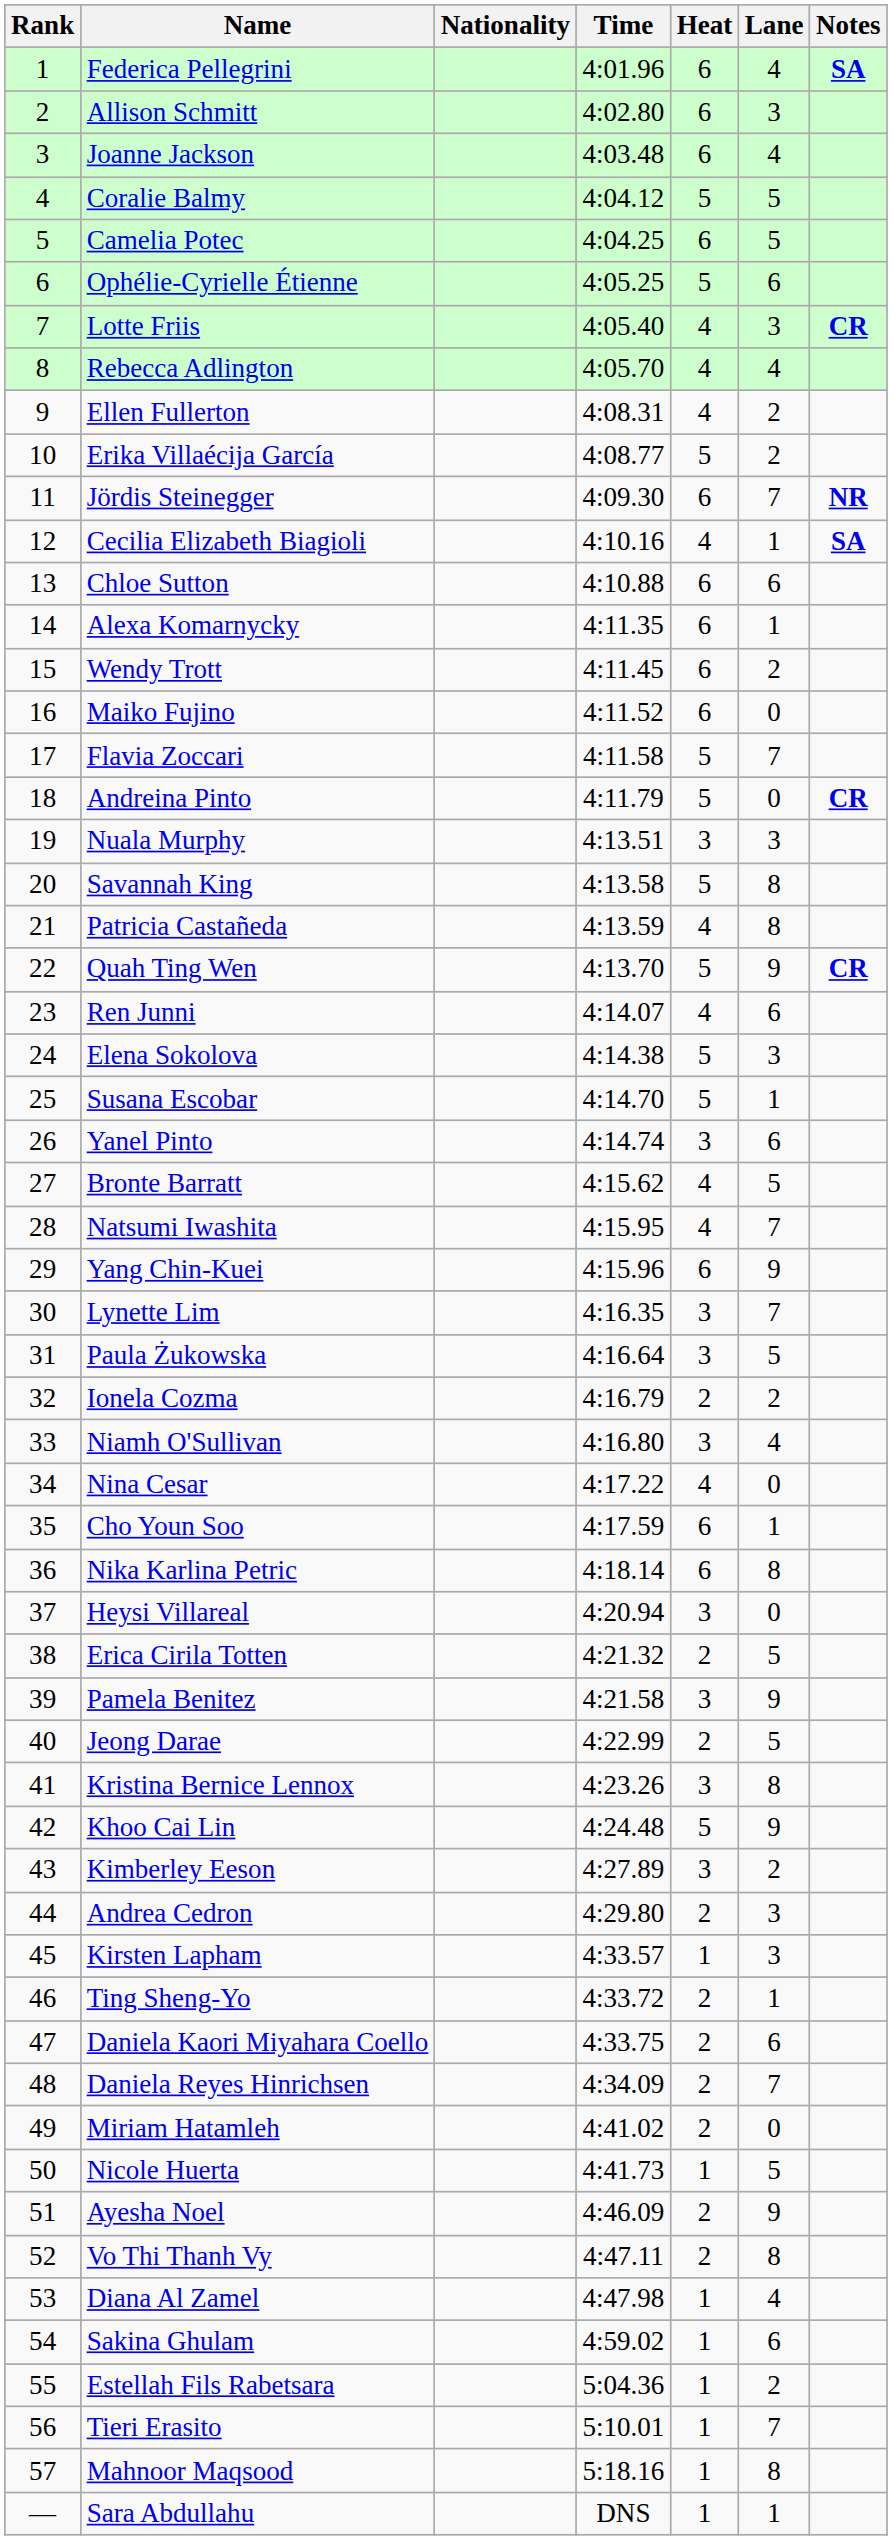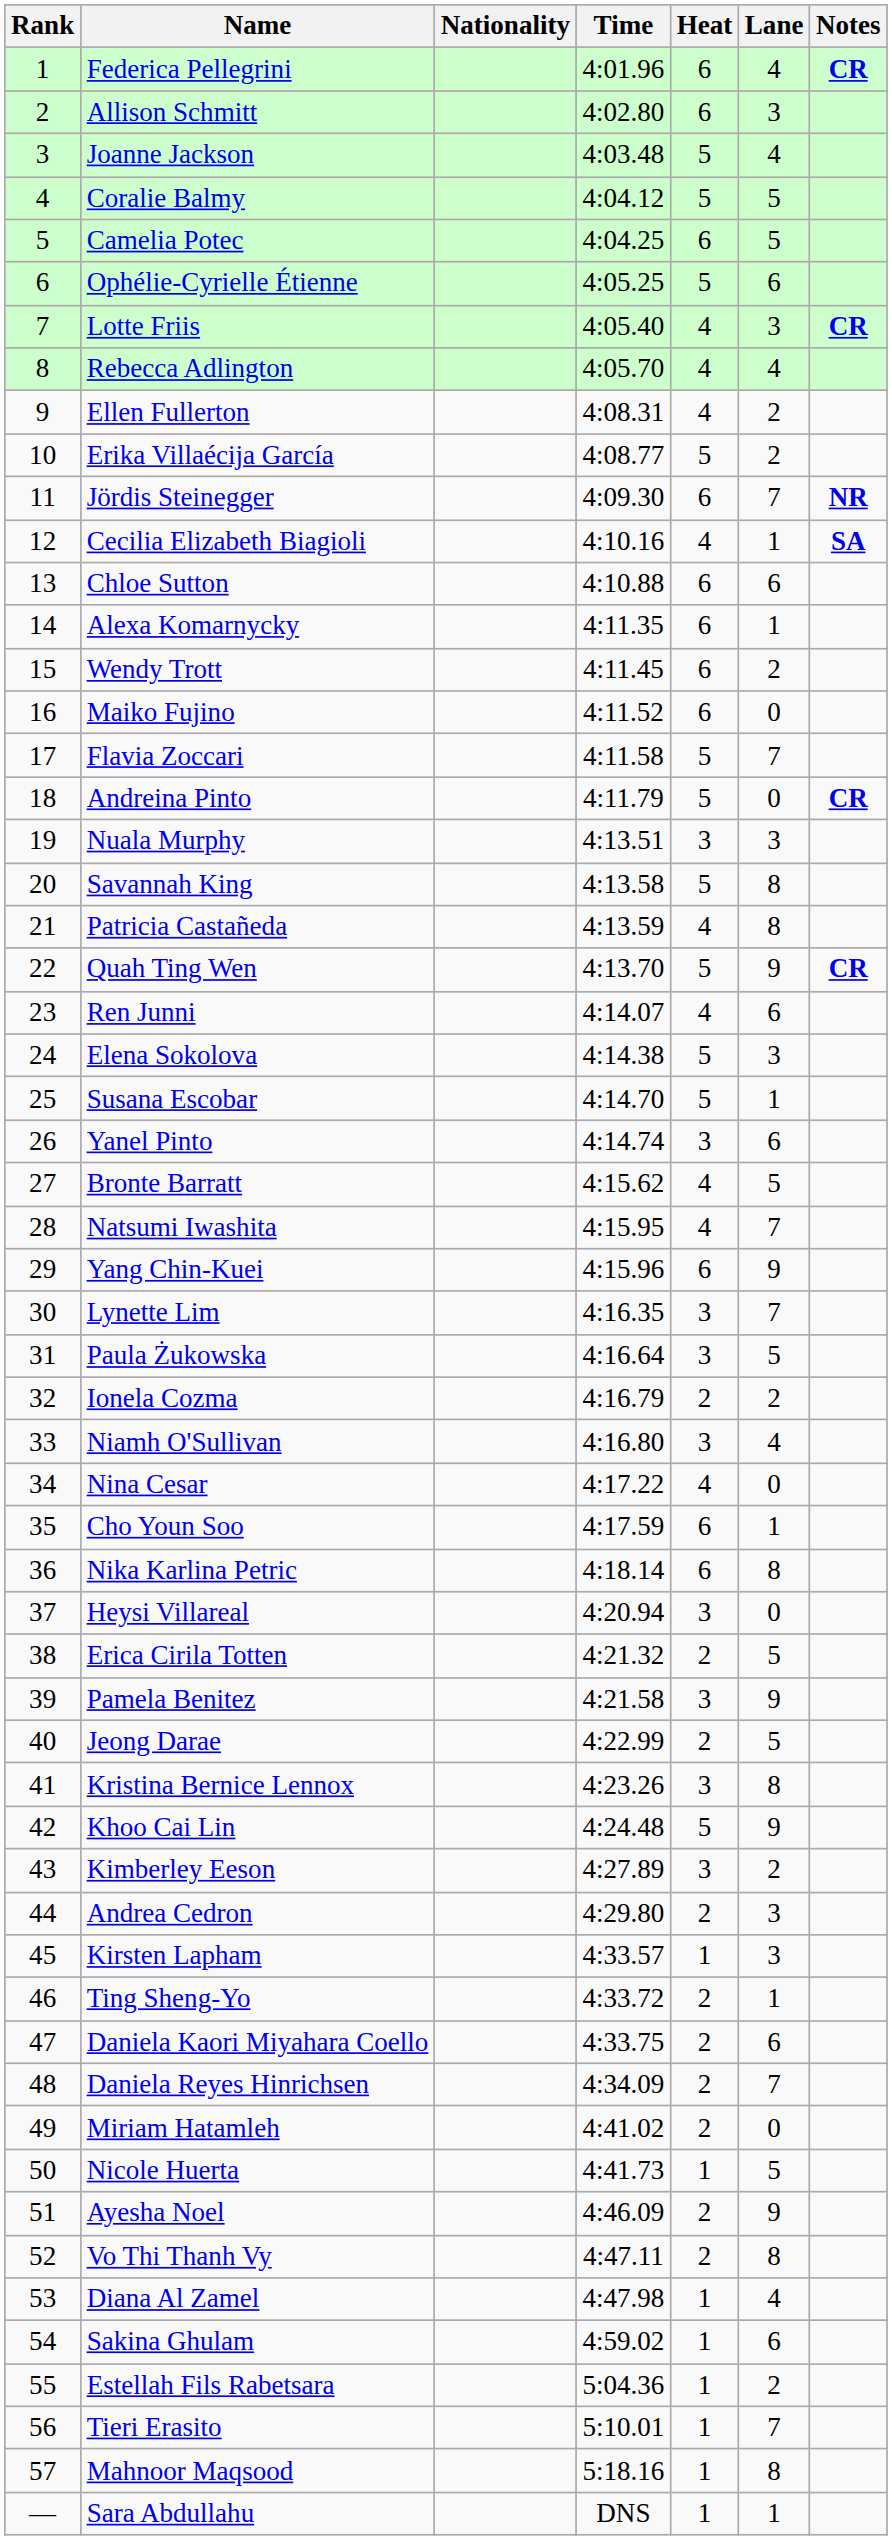Federica Pellegrini | Notes: SA -> CR
Joanne Jackson | Heat: 6 -> 5
